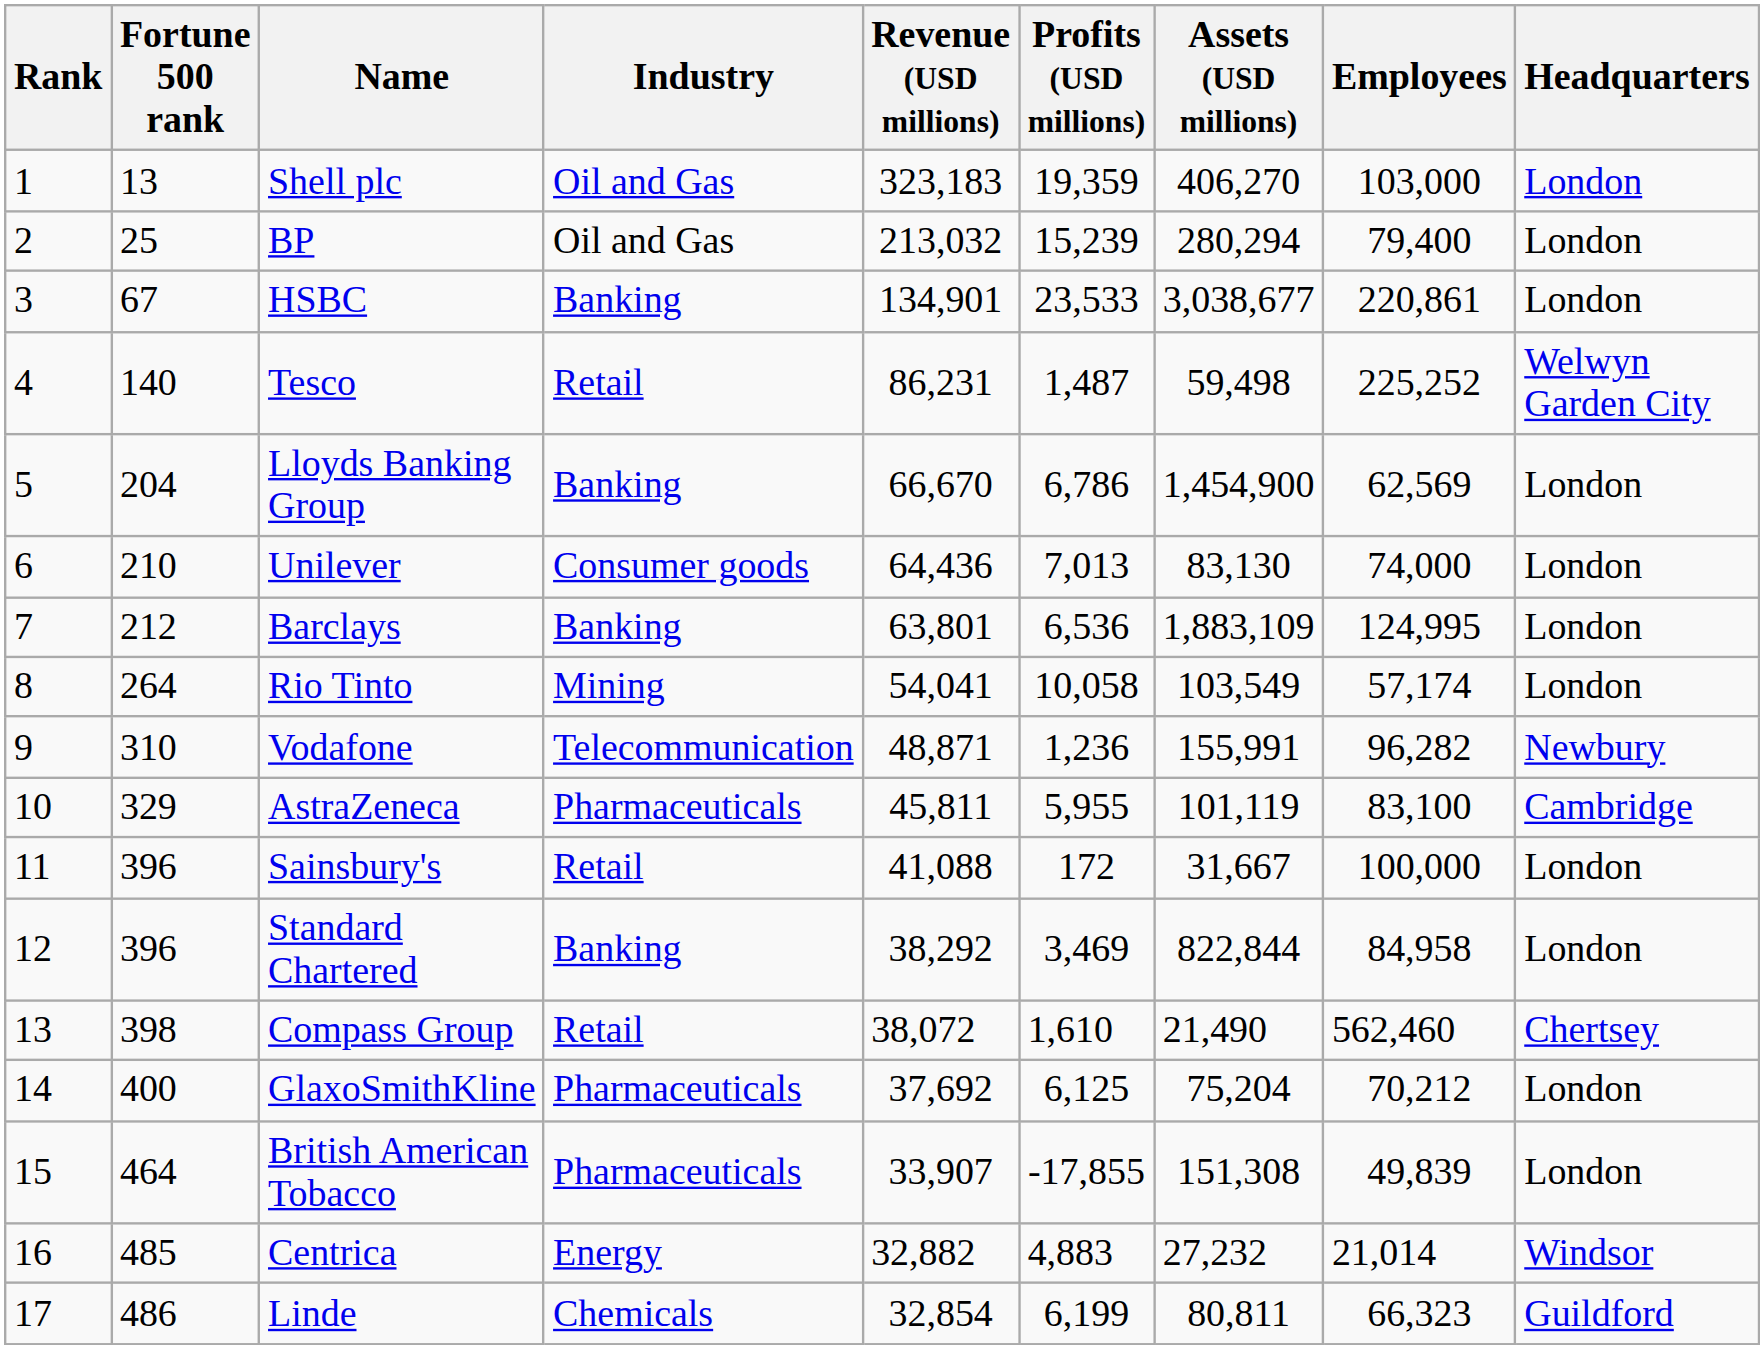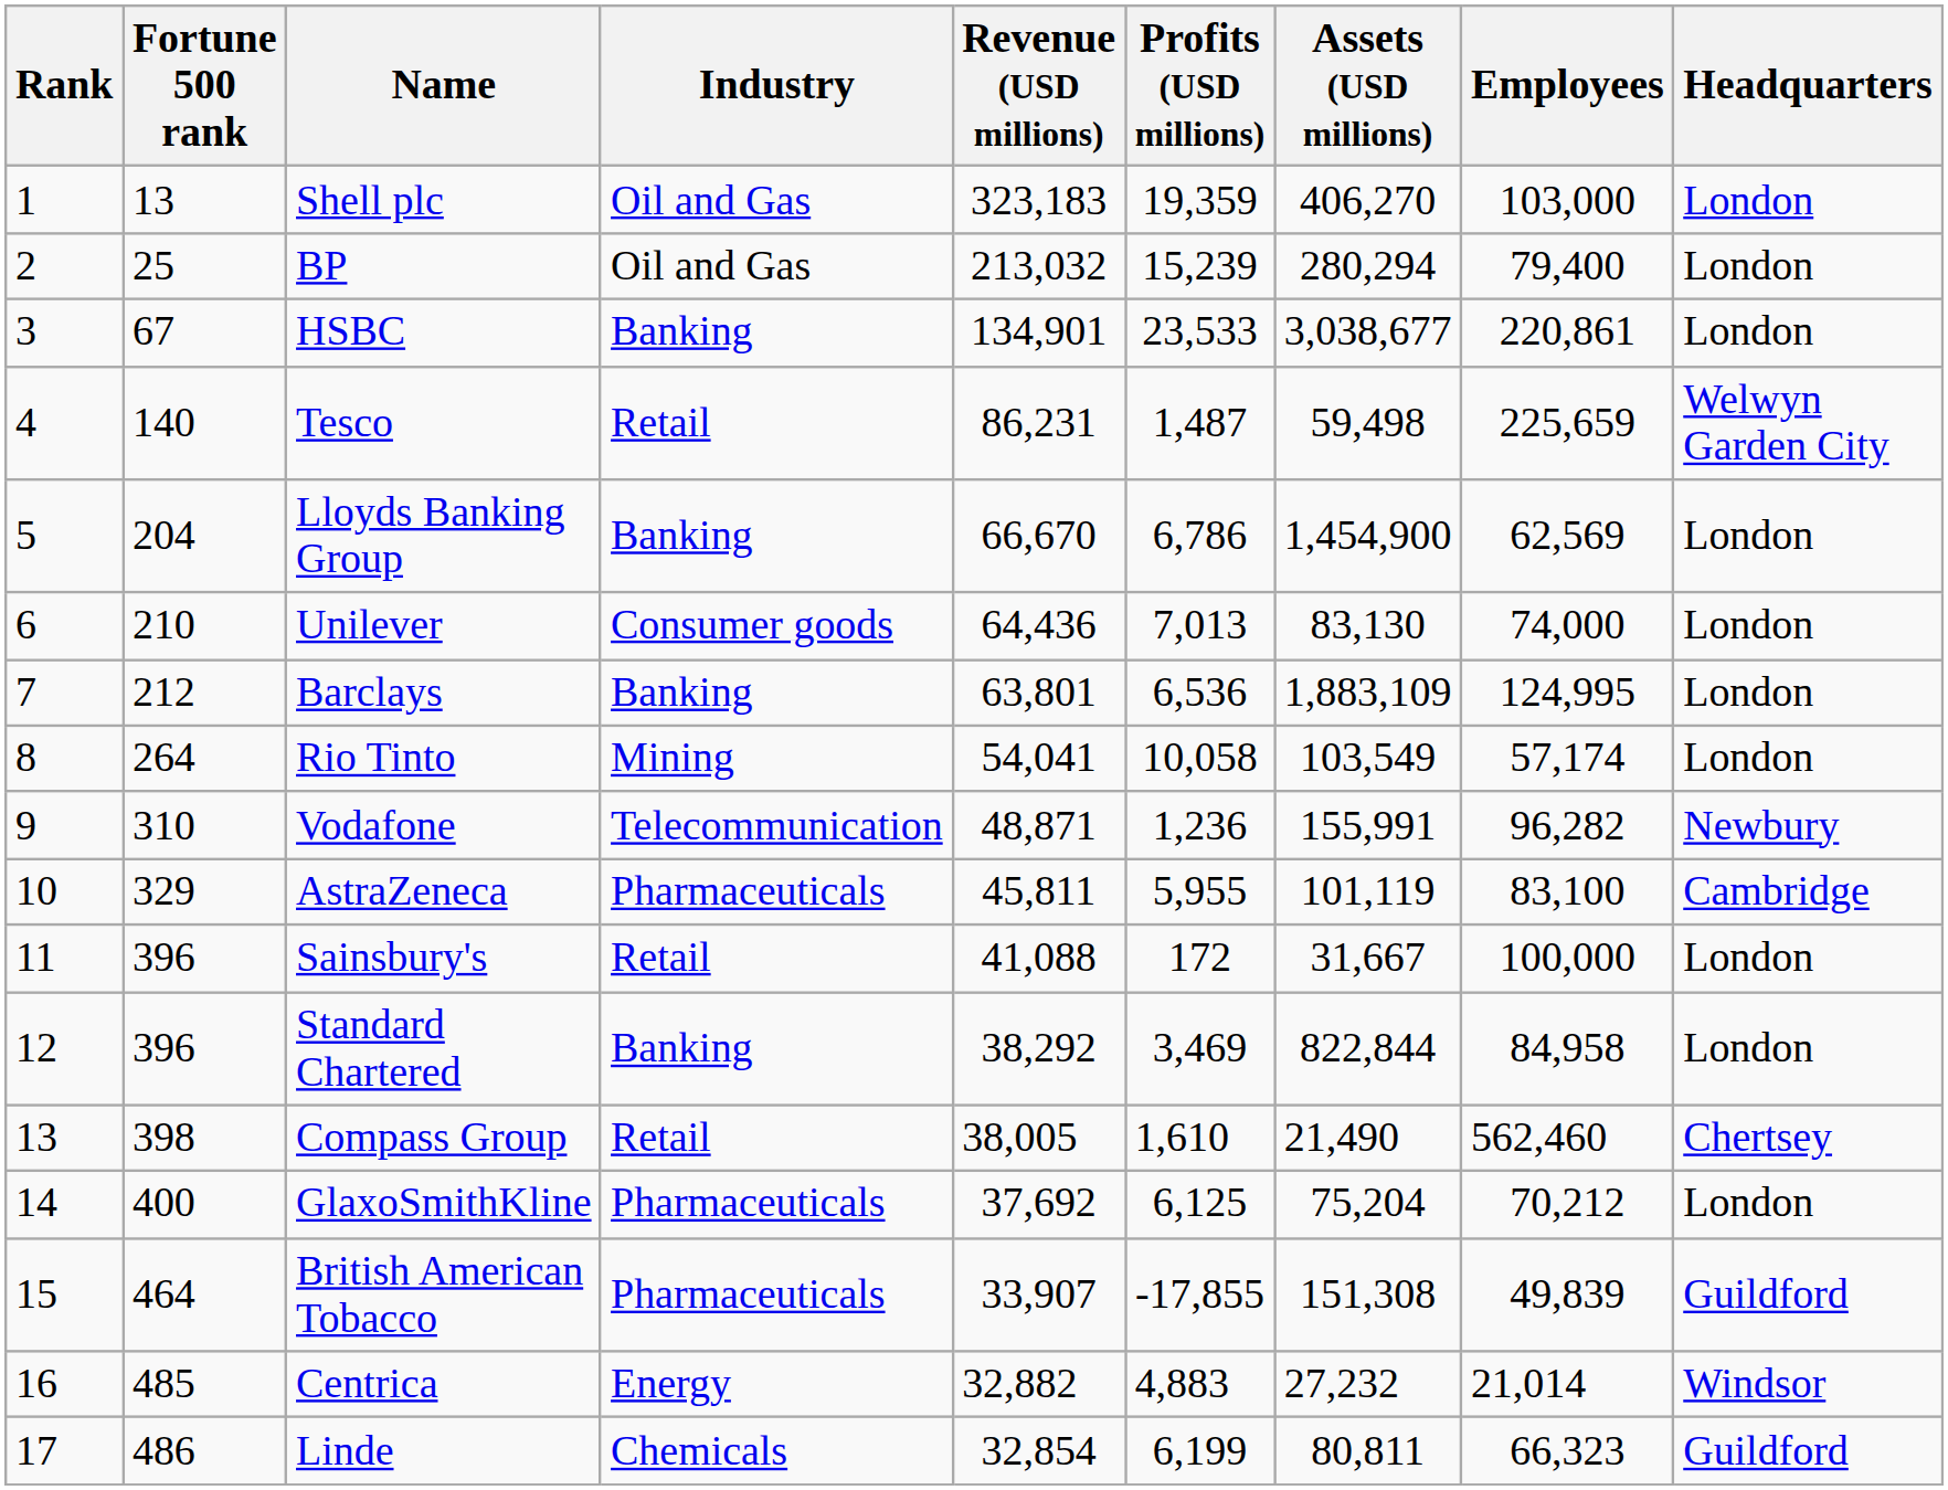Tesco | Employees: 225,252 -> 225,659
Compass Group | Revenue (USD millions): 38,072 -> 38,005
British American Tobacco | Headquarters: London -> Guildford
